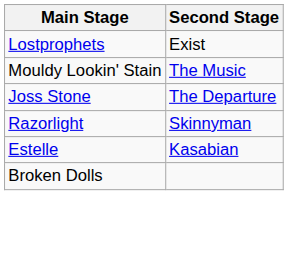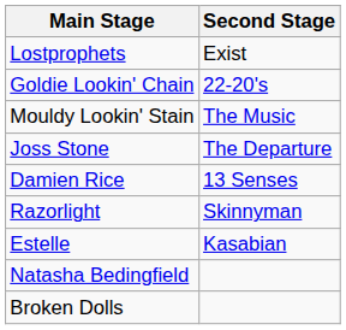+ row: Goldie Lookin' Chain | 22-20's
+ row: Damien Rice | 13 Senses
+ row: Natasha Bedingfield
